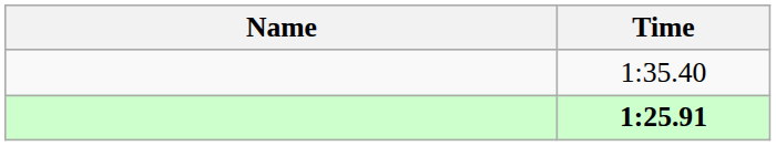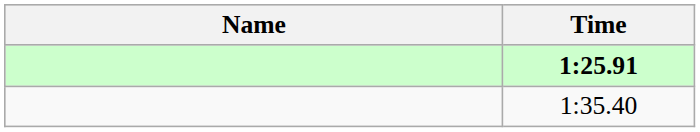rows swapped: 1:25.91 <-> 1:35.40
